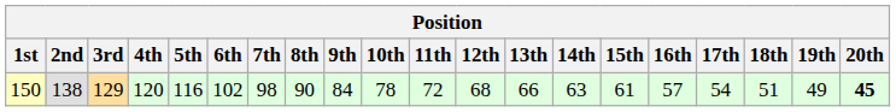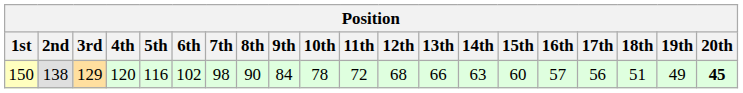150 | 15th: 61 -> 60
150 | 17th: 54 -> 56
